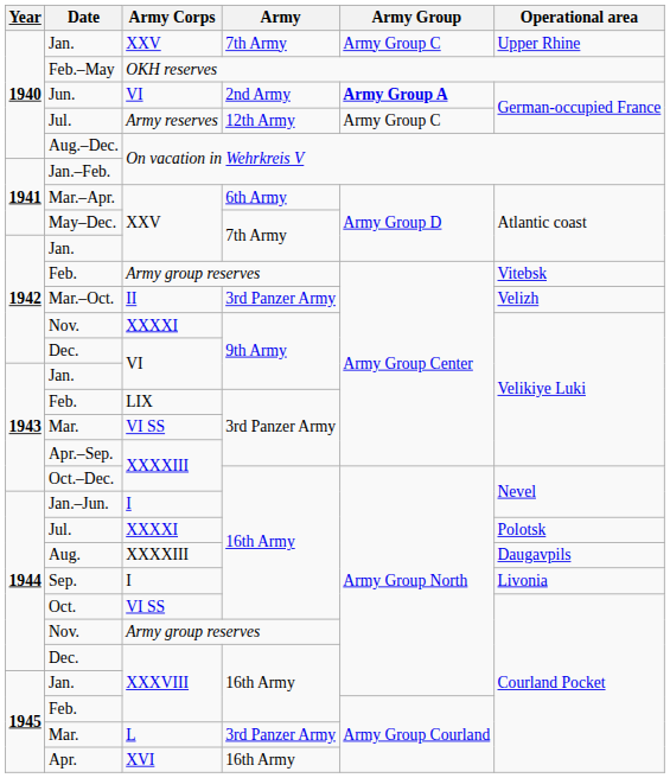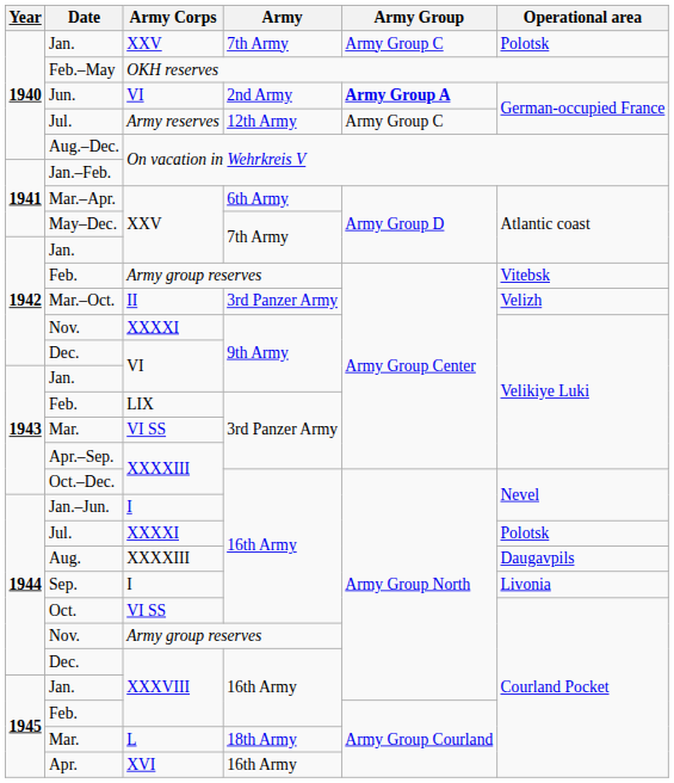1940 / Jan. | Operational area: Upper Rhine -> Polotsk
1945 / Mar. | Army: 3rd Panzer Army -> 18th Army
